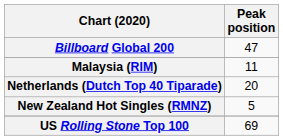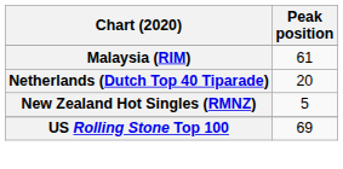- row: Billboard Global 200 | 47
Malaysia (RIM) | Peak position: 11 -> 61
